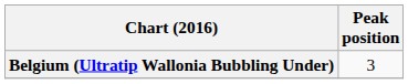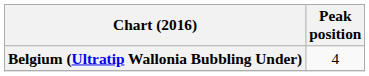Belgium (Ultratip Wallonia Bubbling Under) | Peak position: 3 -> 4
